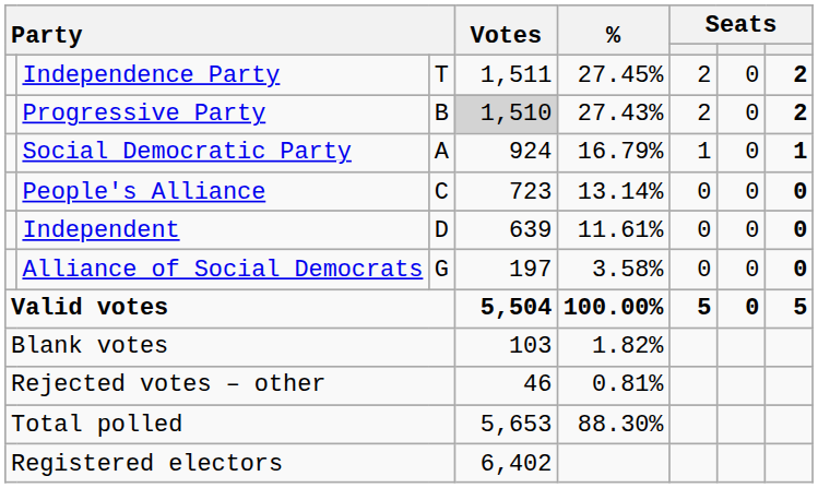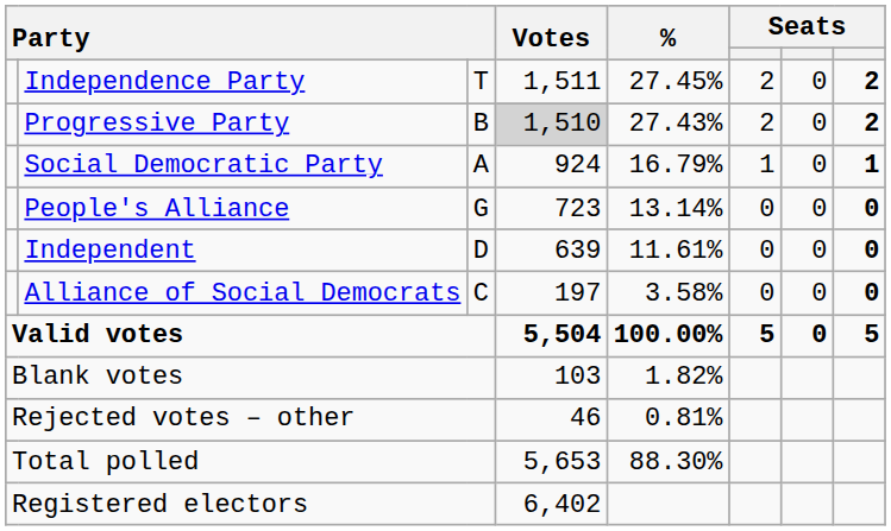People's Alliance | column 3: C -> G
Alliance of Social Democrats | column 3: G -> C
